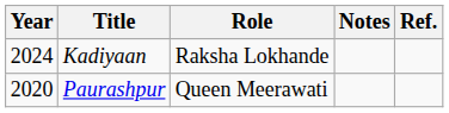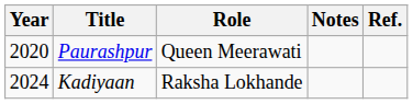rows swapped: Paurashpur <-> Kadiyaan
